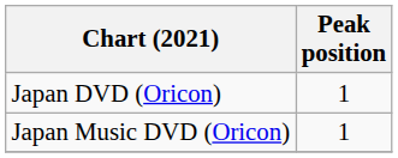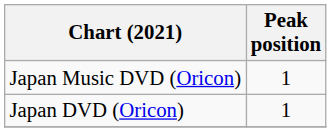rows swapped: Japan DVD (Oricon) <-> Japan Music DVD (Oricon)
